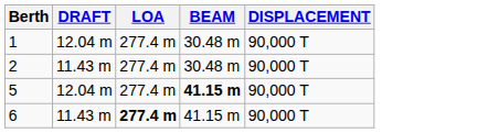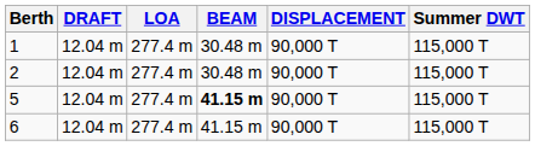+ column: Summer DWT | 115,000 T | 115,000 T | 115,000 T | 115,000 T
2 | DRAFT: 11.43 m -> 12.04 m
6 | DRAFT: 11.43 m -> 12.04 m
6 | LOA: bold -> normal
